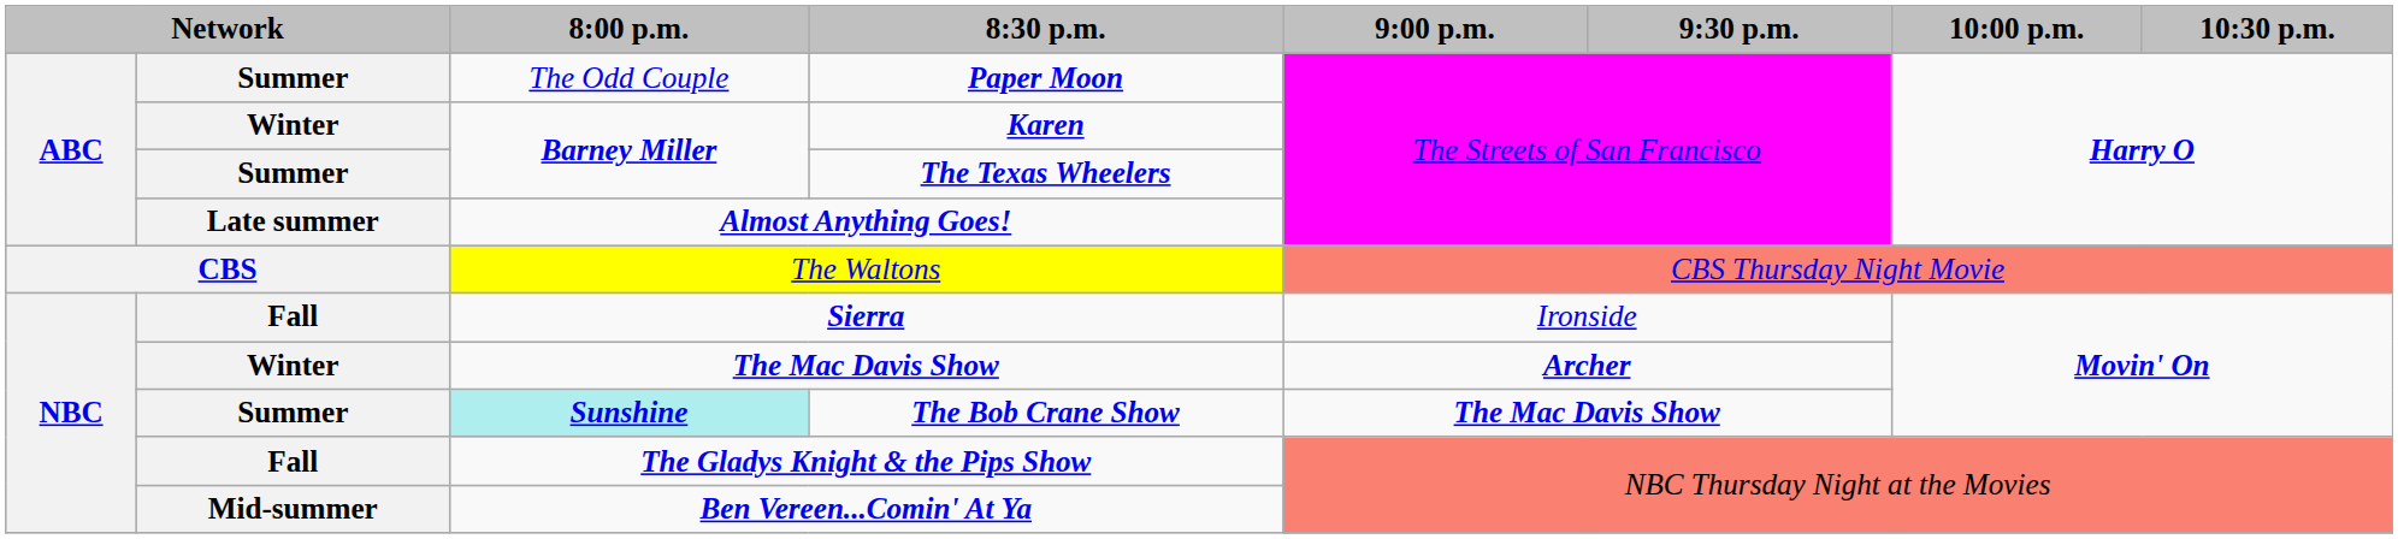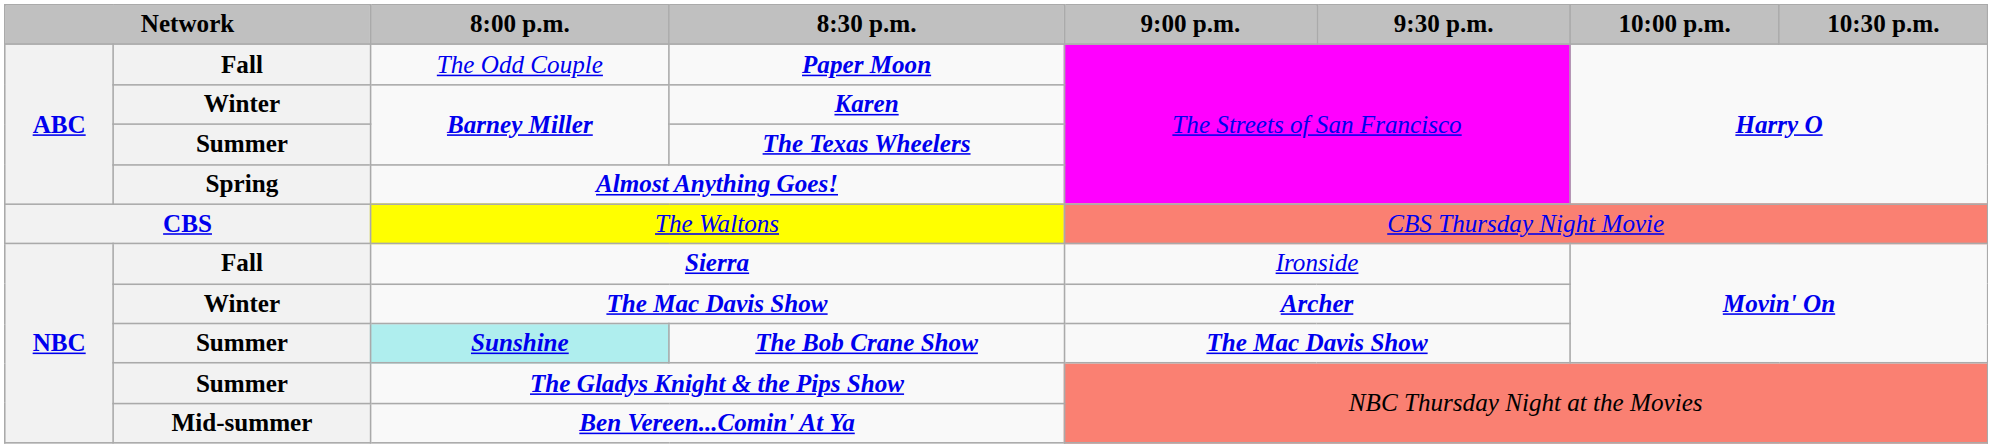Paper Moon | column 2: Summer -> Fall
Almost Anything Goes! | column 2: Late summer -> Spring
The Gladys Knight & the Pips Show | column 2: Fall -> Summer
